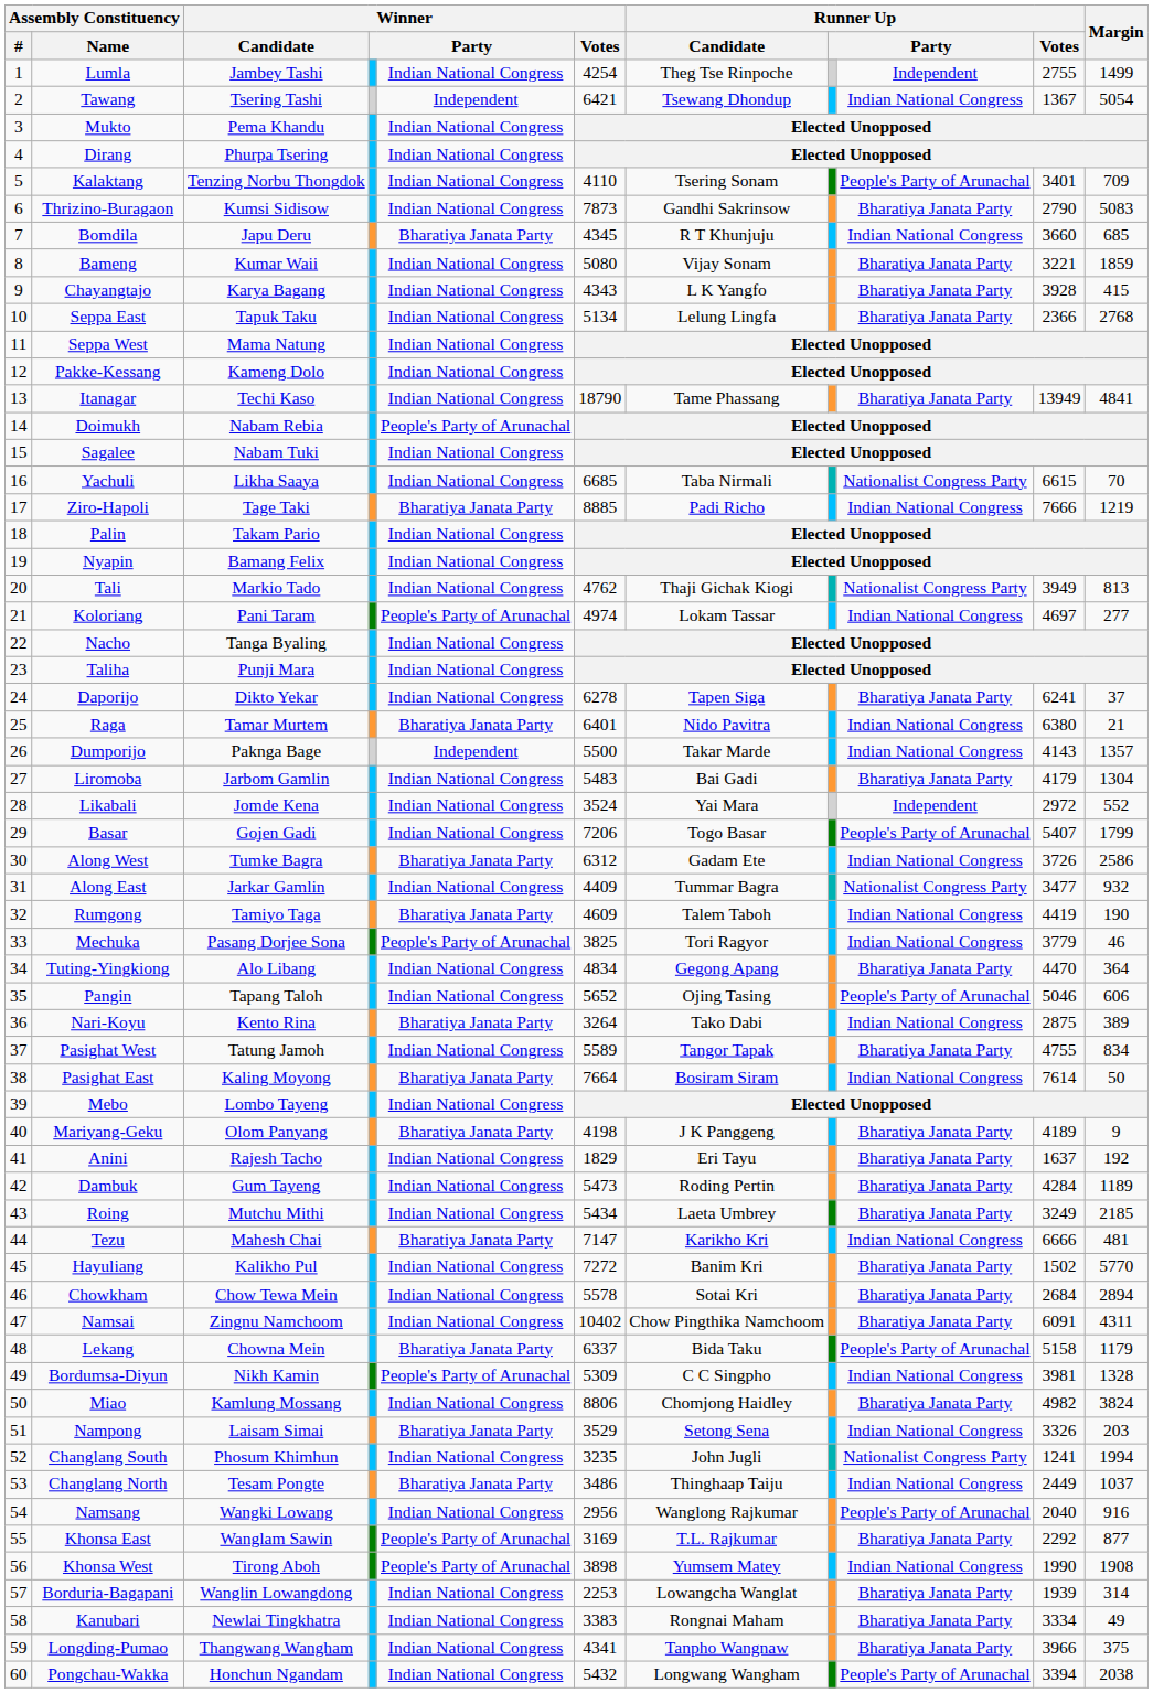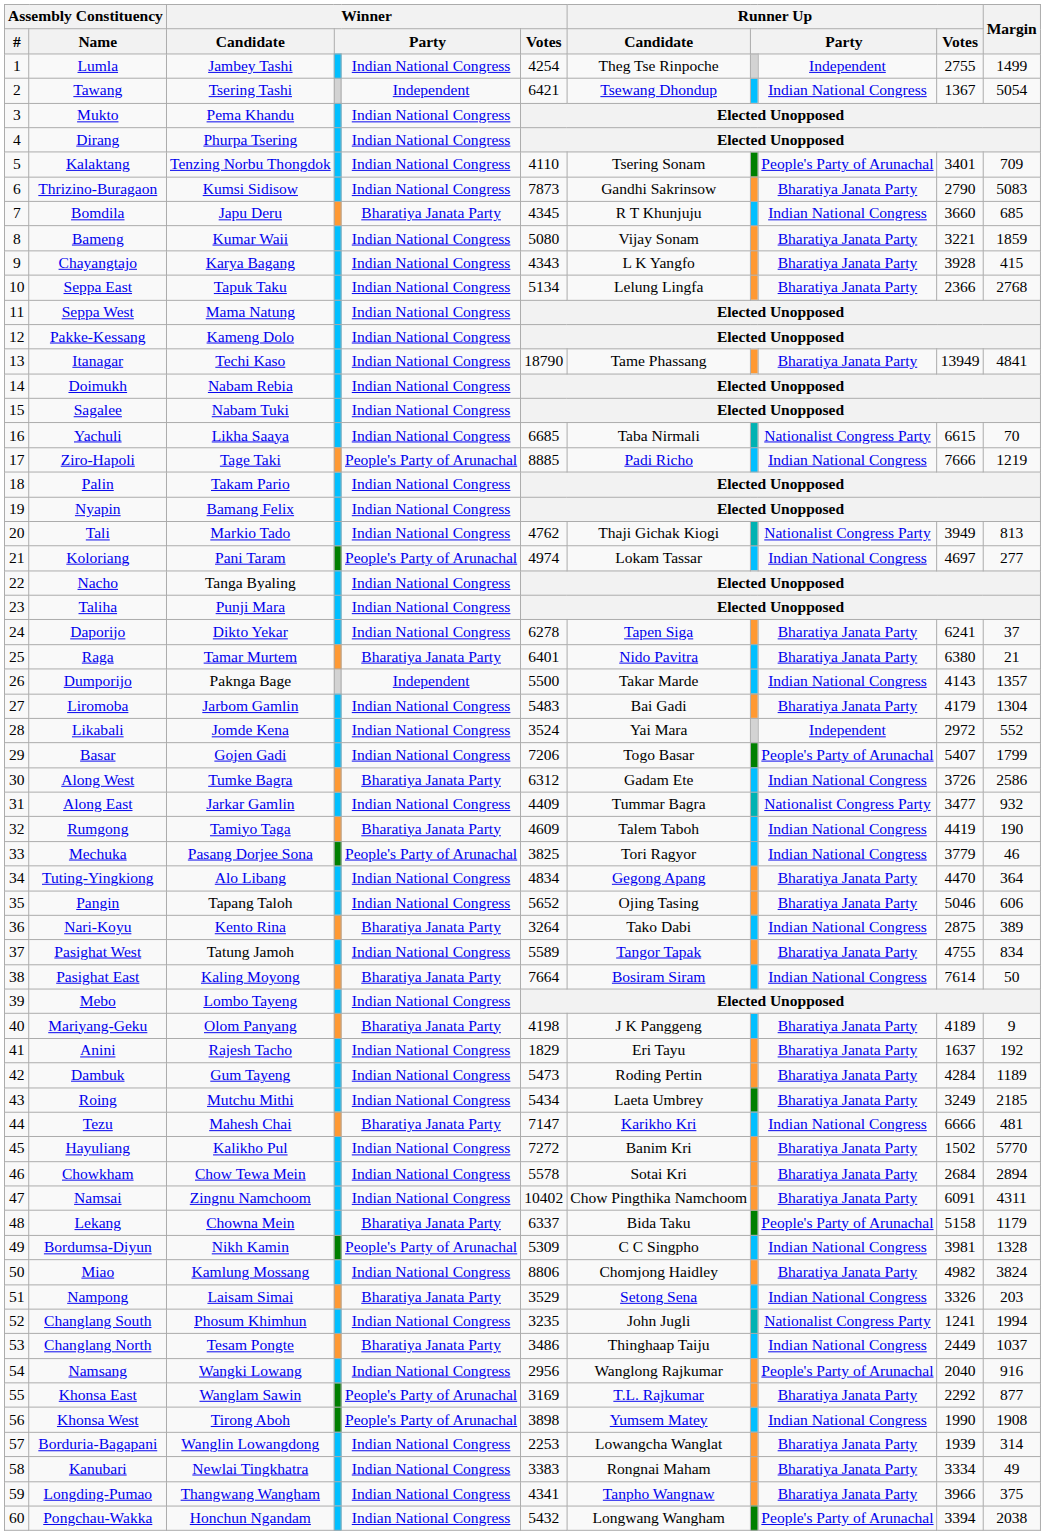Doimukh | column 5: People's Party of Arunachal -> Indian National Congress
Ziro-Hapoli | column 5: Bharatiya Janata Party -> People's Party of Arunachal
Raga | column 9: Indian National Congress -> Bharatiya Janata Party
Pangin | column 9: People's Party of Arunachal -> Bharatiya Janata Party
